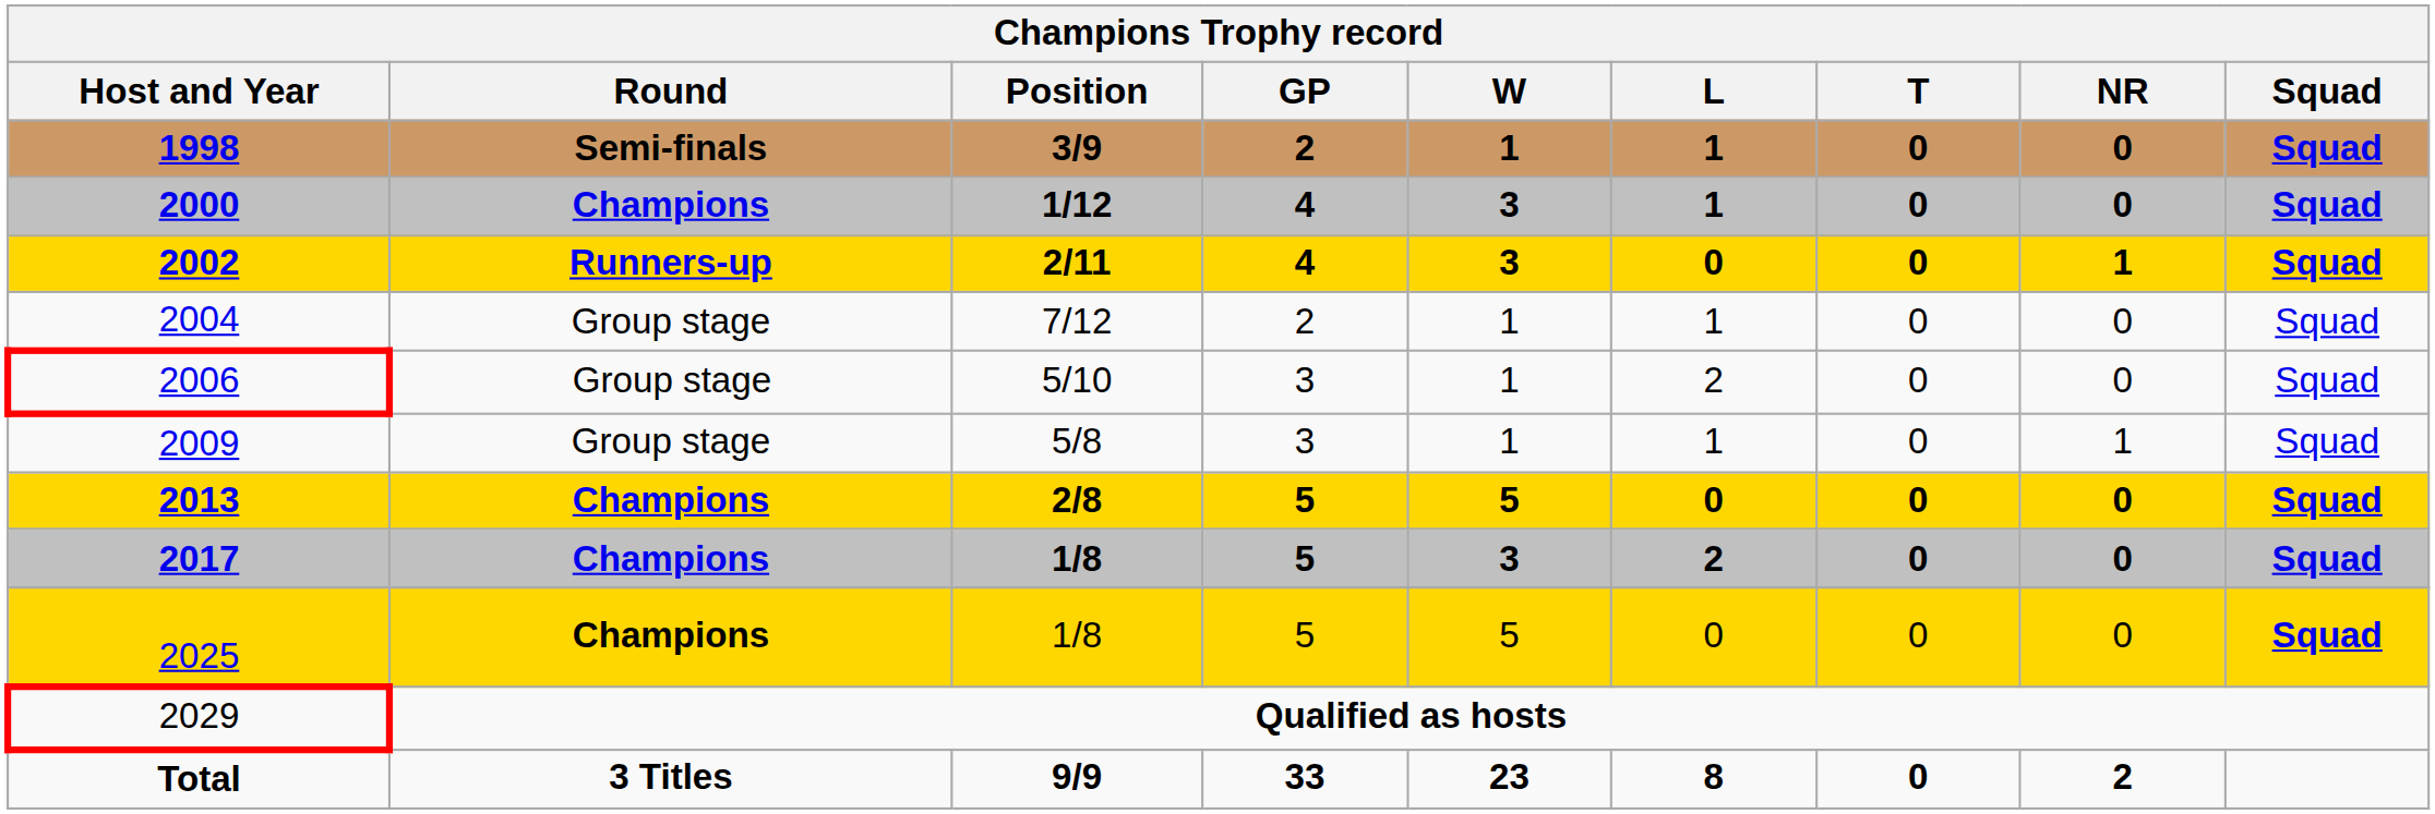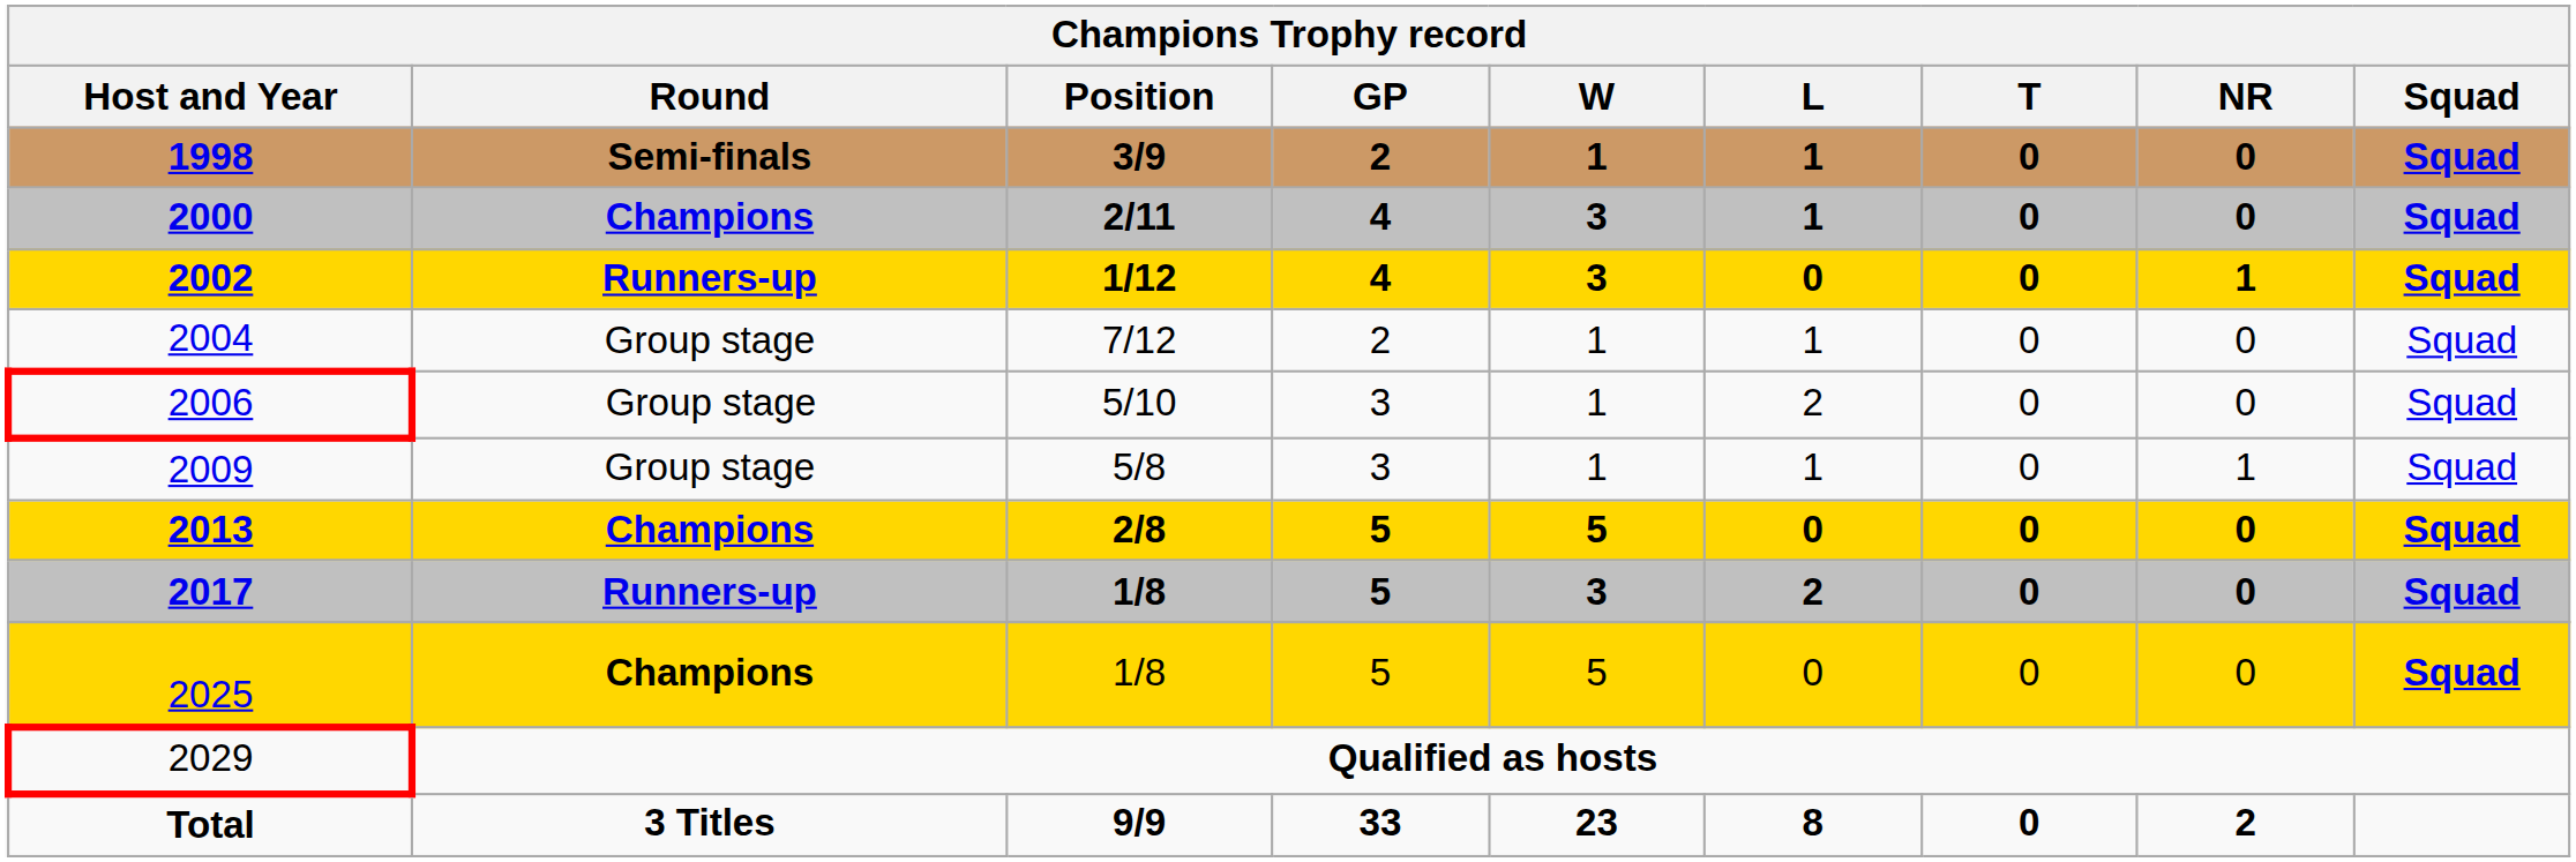2000 | Champions Trophy record / Position: 1/12 -> 2/11
2002 | Champions Trophy record / Position: 2/11 -> 1/12
2017 | Champions Trophy record / Round: Champions -> Runners-up
